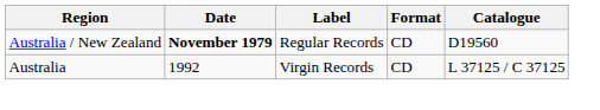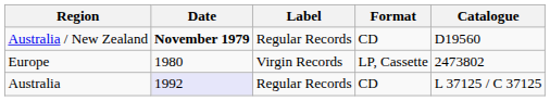+ row: Europe | 1980 | Virgin Records | LP, Cassette | 2473802
Australia | Date: no background -> lavender background
Australia | Label: Virgin Records -> Regular Records
